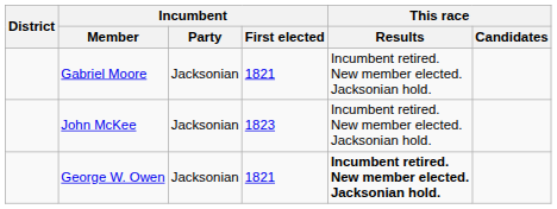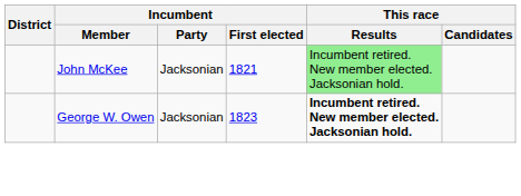- row: Gabriel Moore | Jacksonian | 1821 | Incumbent retired. New member elected. Jacksonian hold.
John McKee | Incumbent / First elected: 1823 -> 1821
John McKee | This race / Results: no background -> lightgreen background
George W. Owen | Incumbent / First elected: 1821 -> 1823
